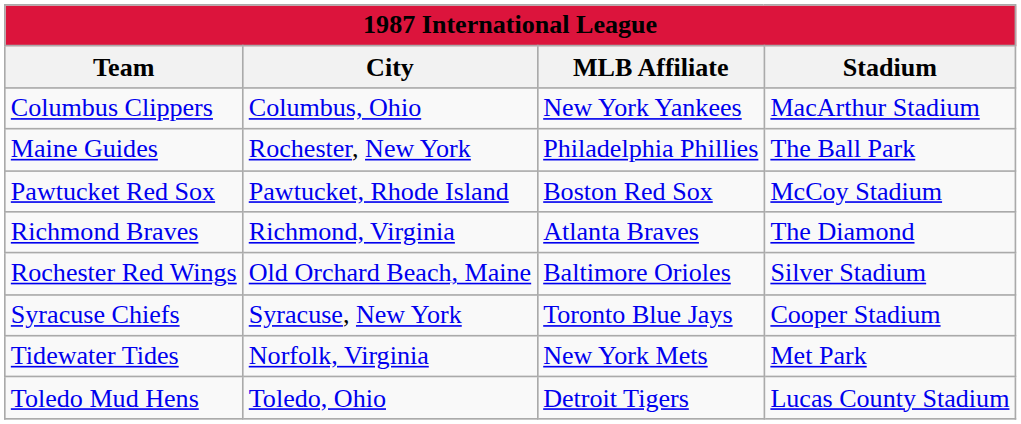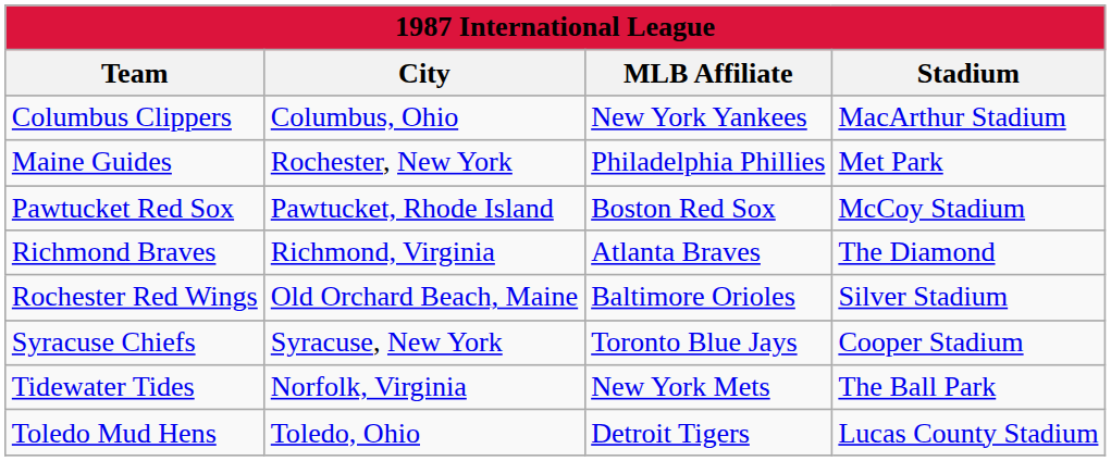Maine Guides | Stadium: The Ball Park -> Met Park
Tidewater Tides | Stadium: Met Park -> The Ball Park
